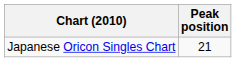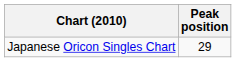Japanese Oricon Singles Chart | Peak position: 21 -> 29
